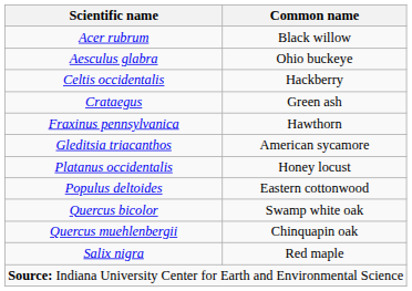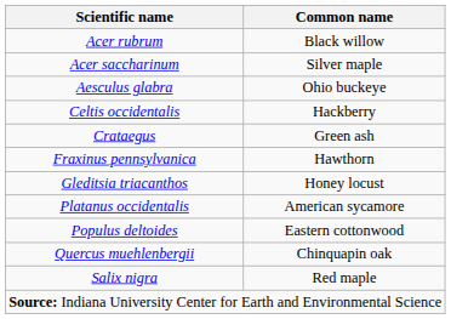+ row: Acer saccharinum | Silver maple
Gleditsia triacanthos | Common name: American sycamore -> Honey locust
Platanus occidentalis | Common name: Honey locust -> American sycamore
- row: Quercus bicolor | Swamp white oak
